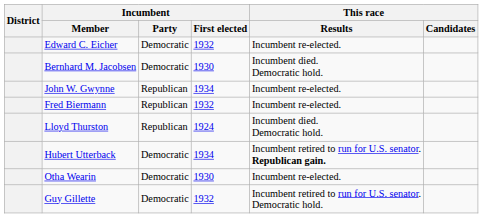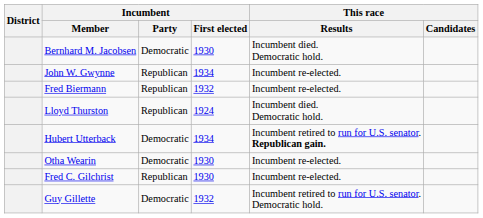- row: Edward C. Eicher | Democratic | 1932 | Incumbent re-elected.
+ row: Fred C. Gilchrist | Republican | 1930 | Incumbent re-elected.
